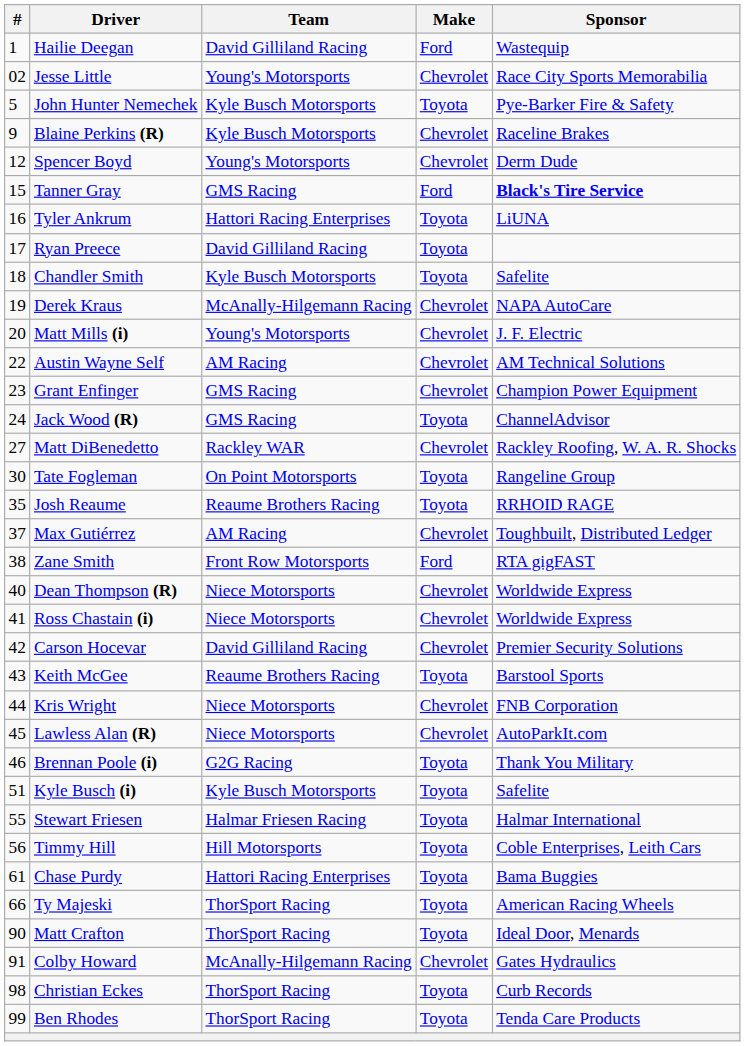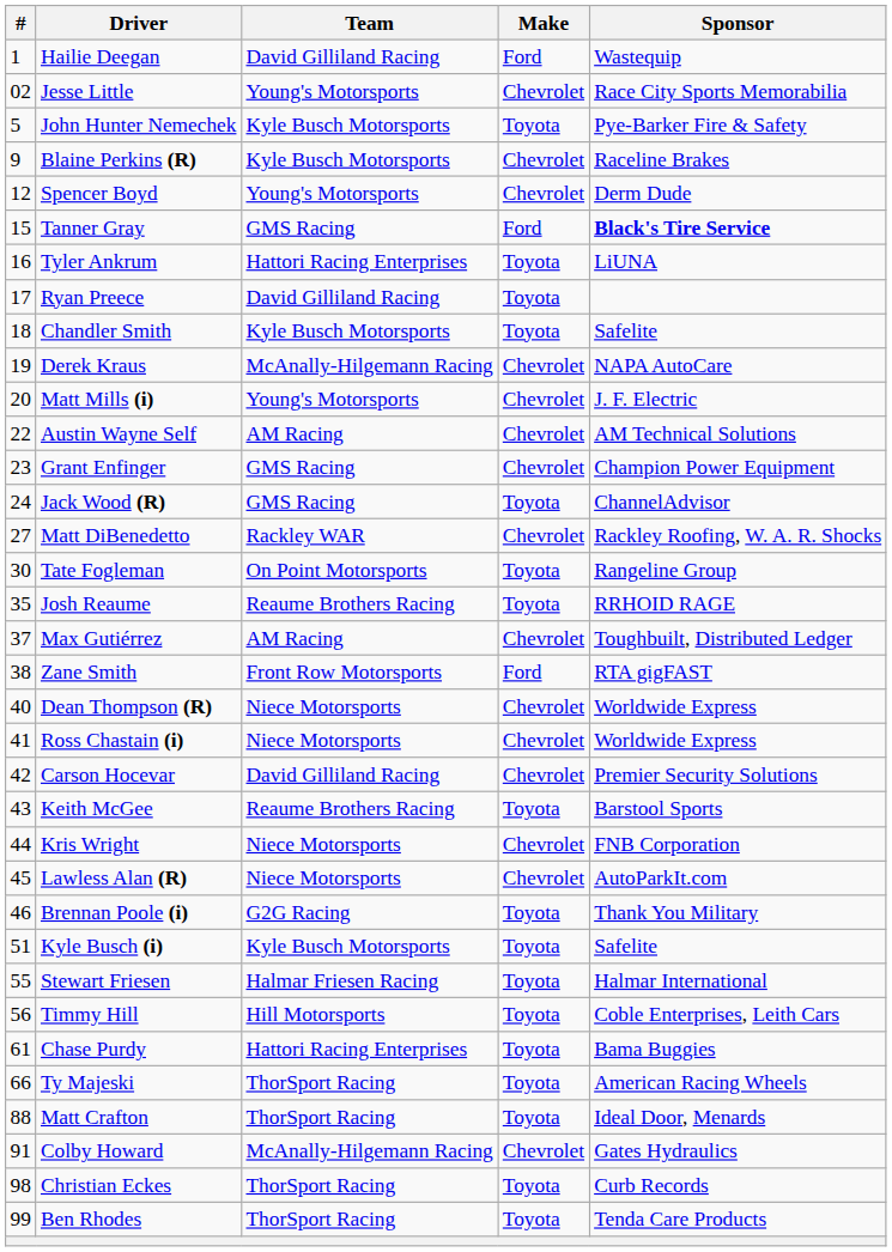Matt Crafton | #: 90 -> 88
